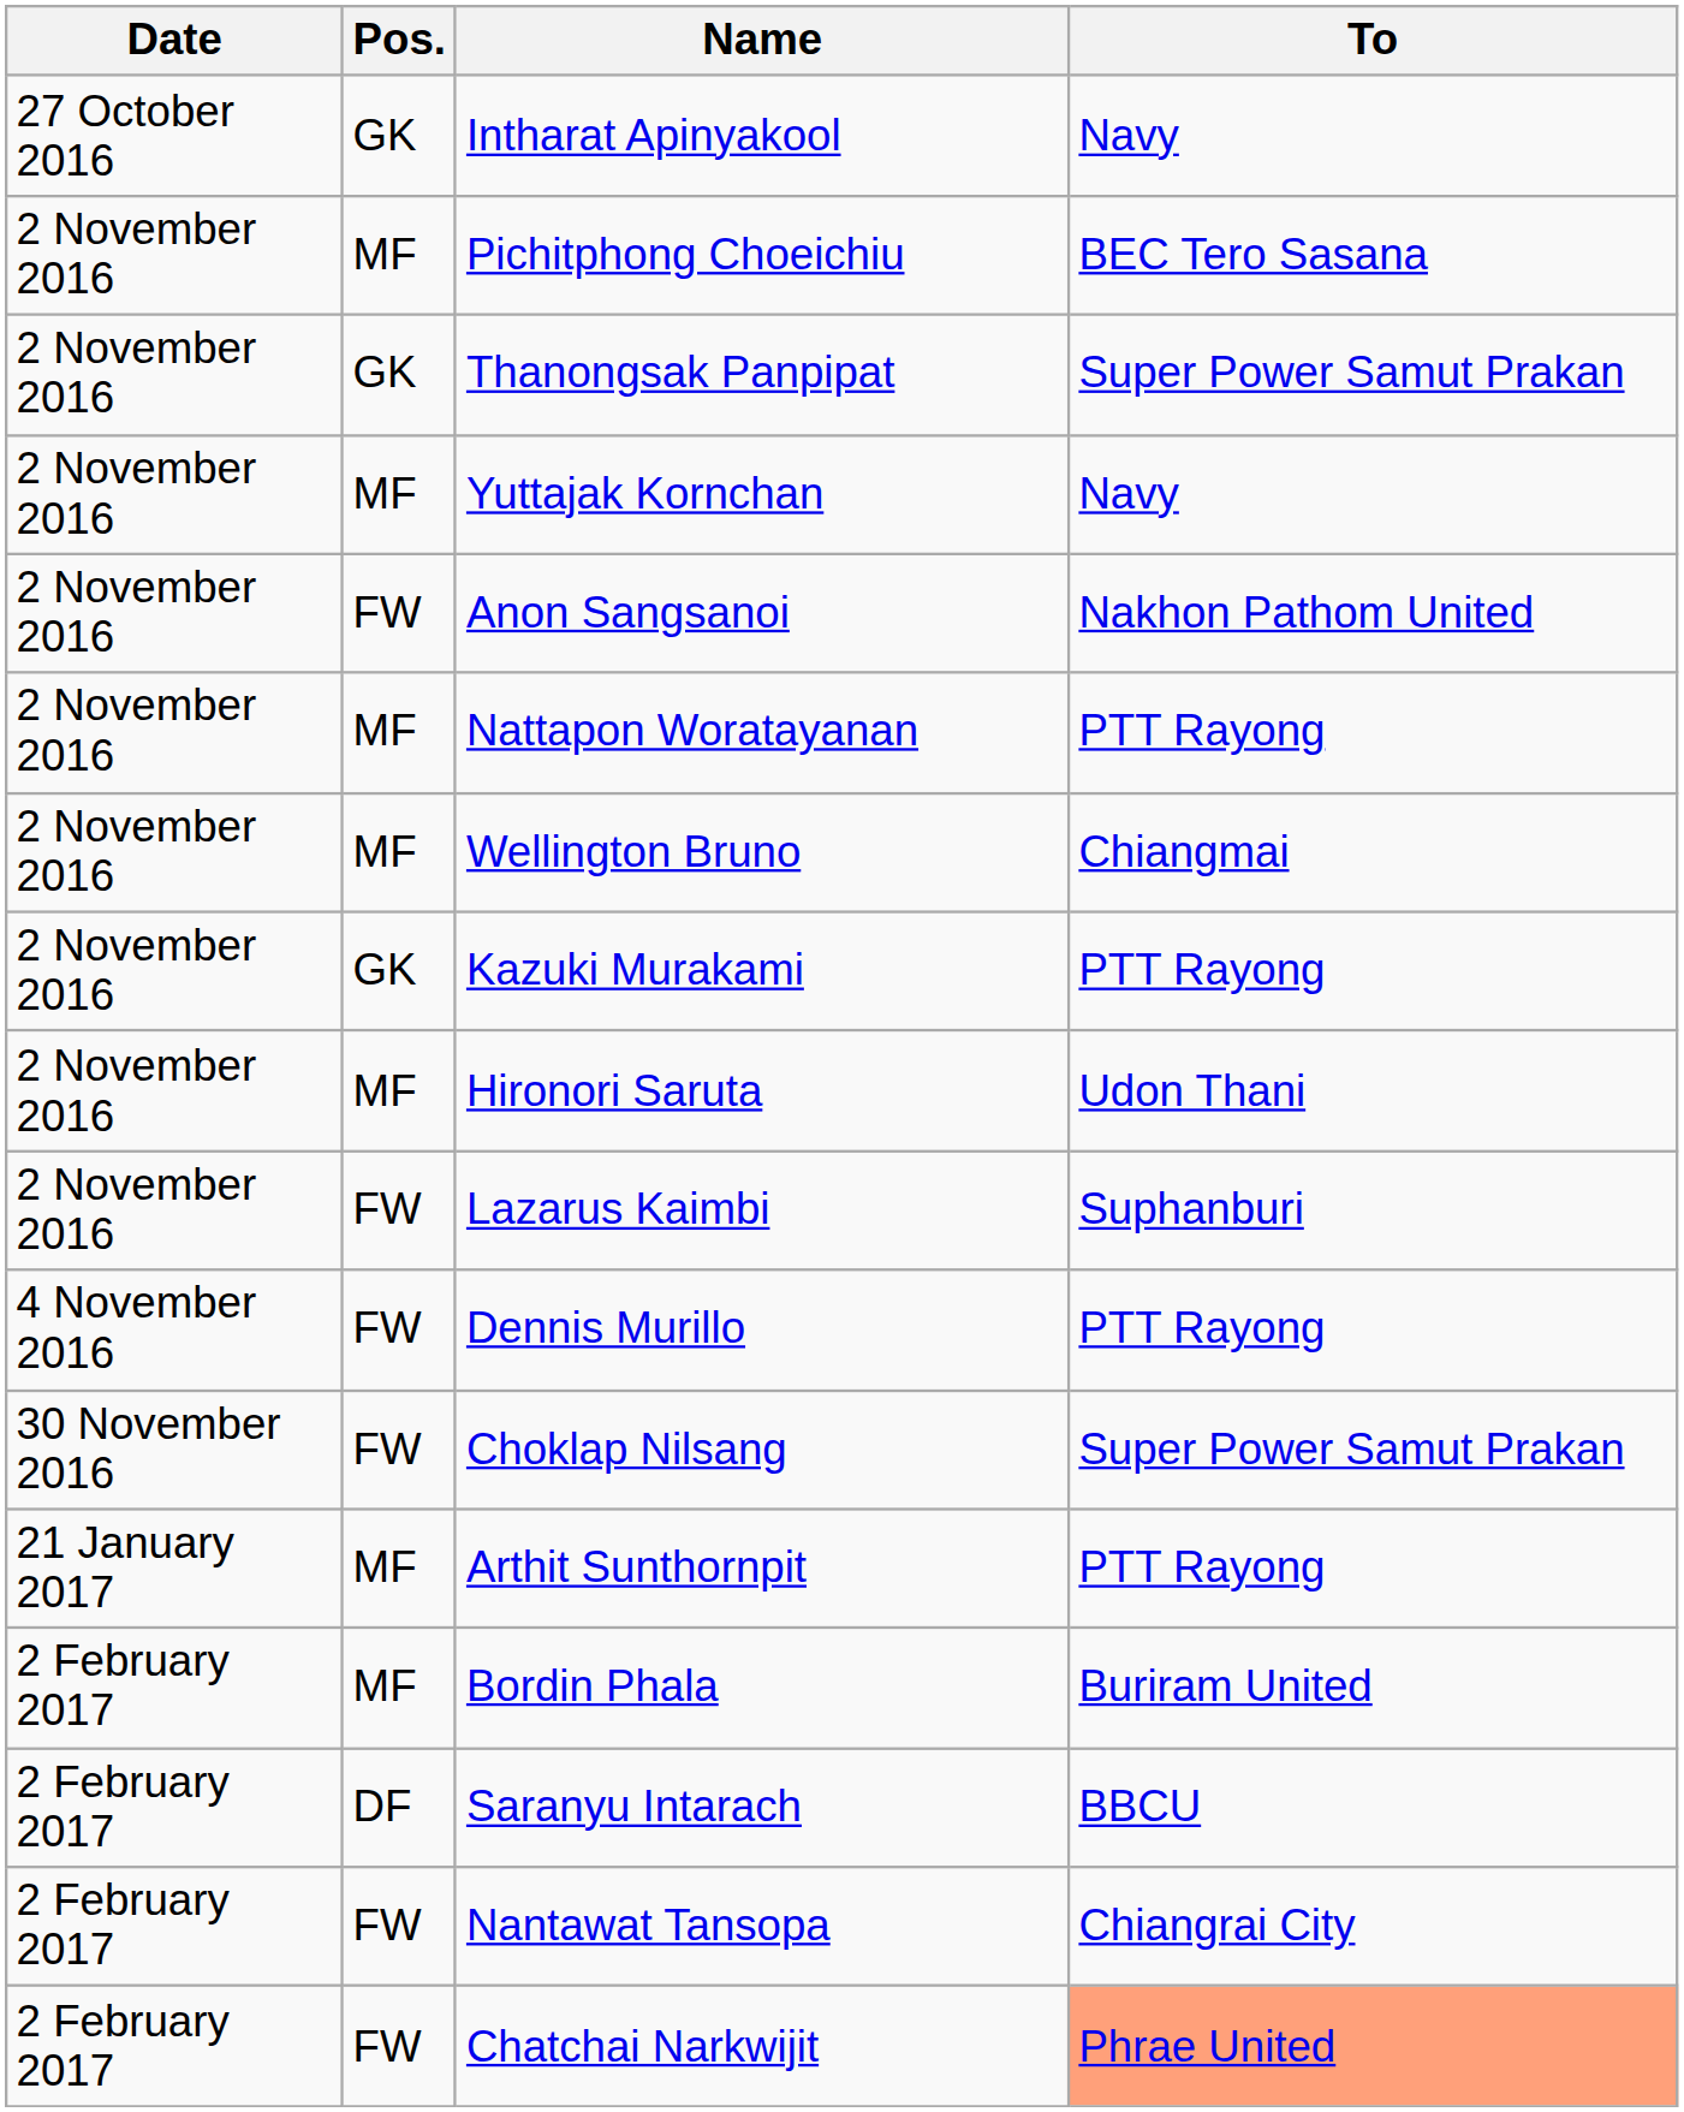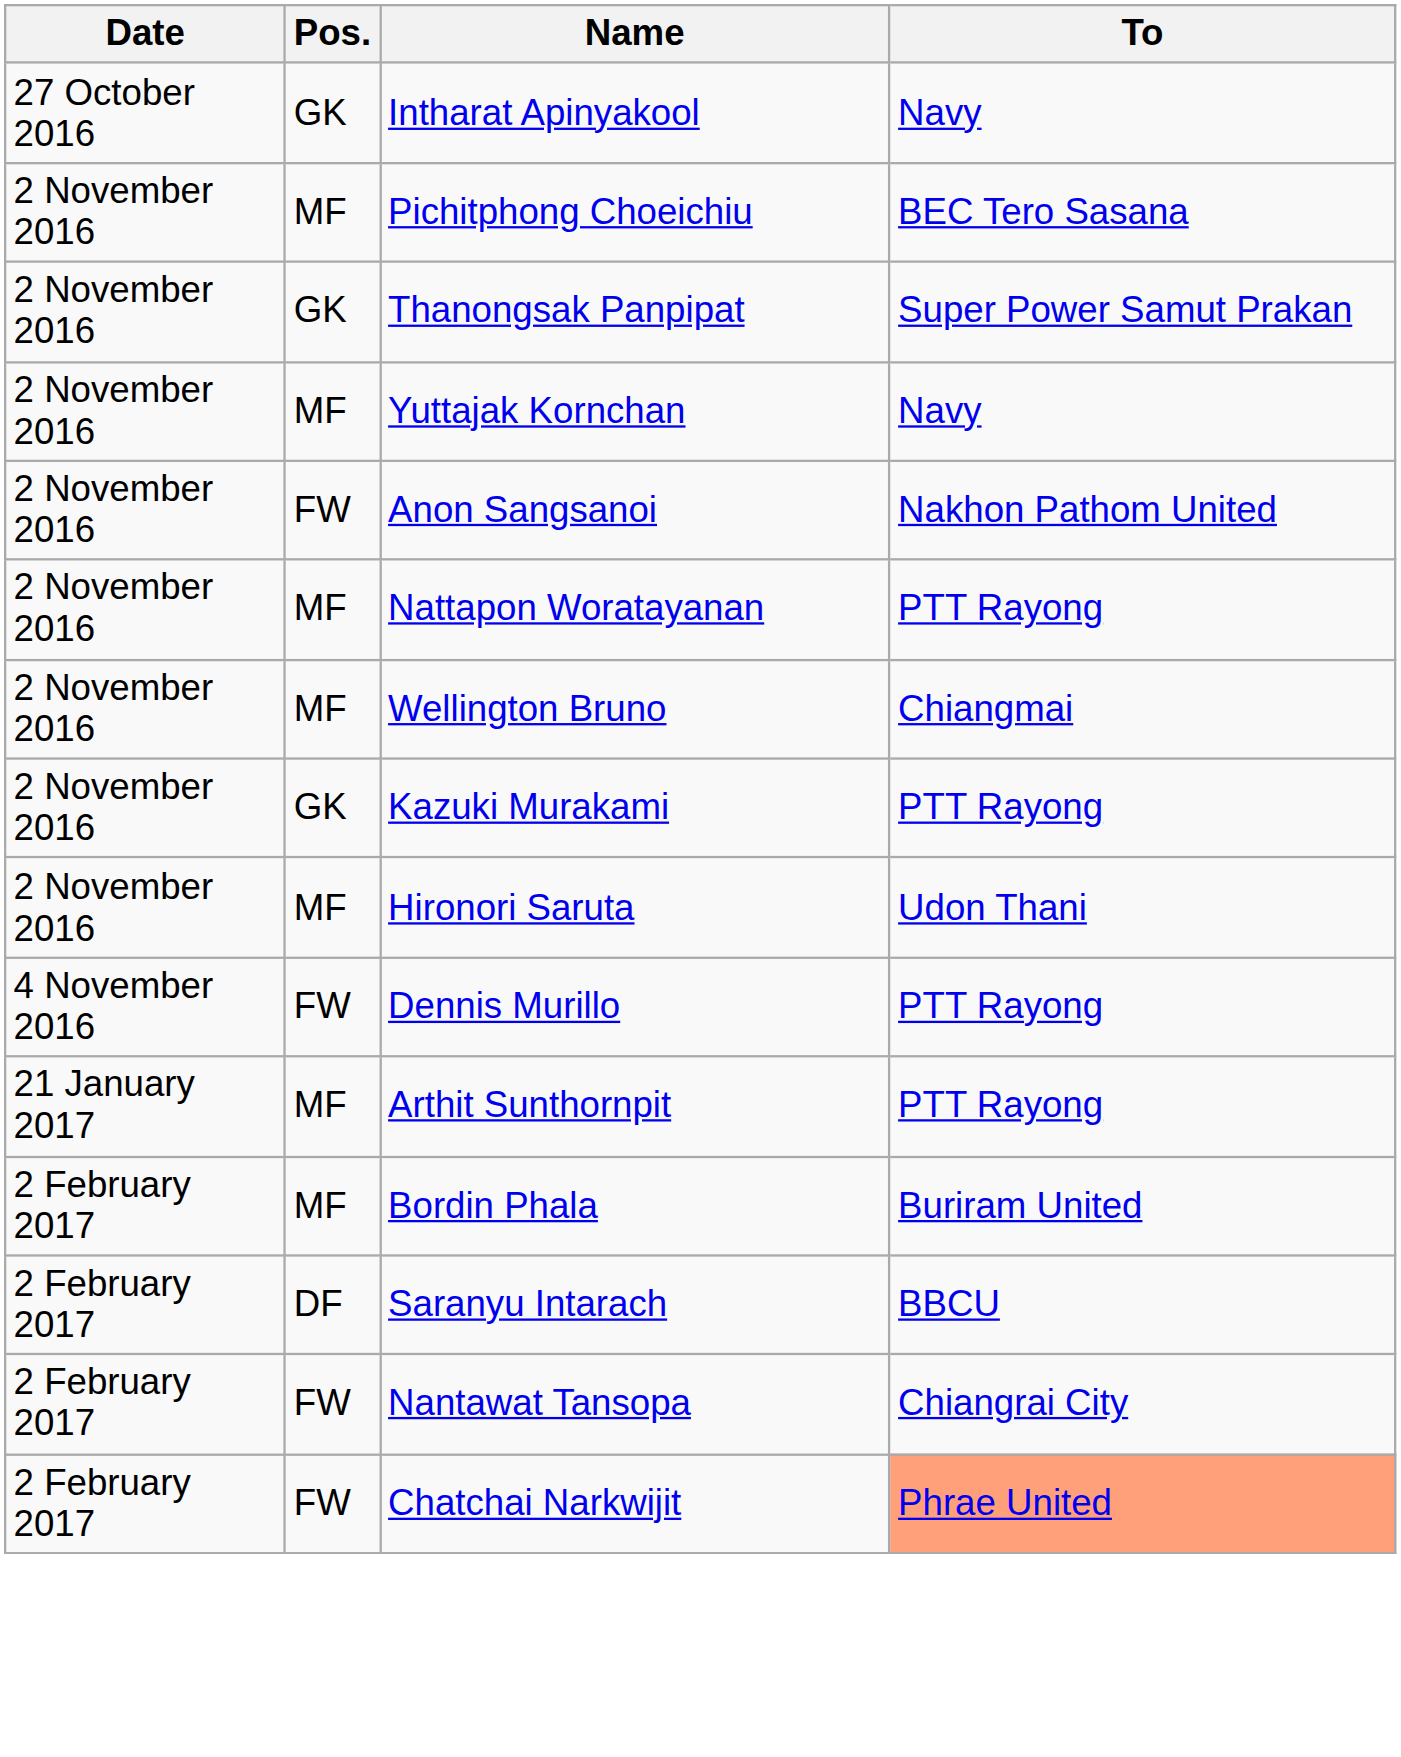- row: 2 November 2016 | FW | Lazarus Kaimbi | Suphanburi
- row: 30 November 2016 | FW | Choklap Nilsang | Super Power Samut Prakan
